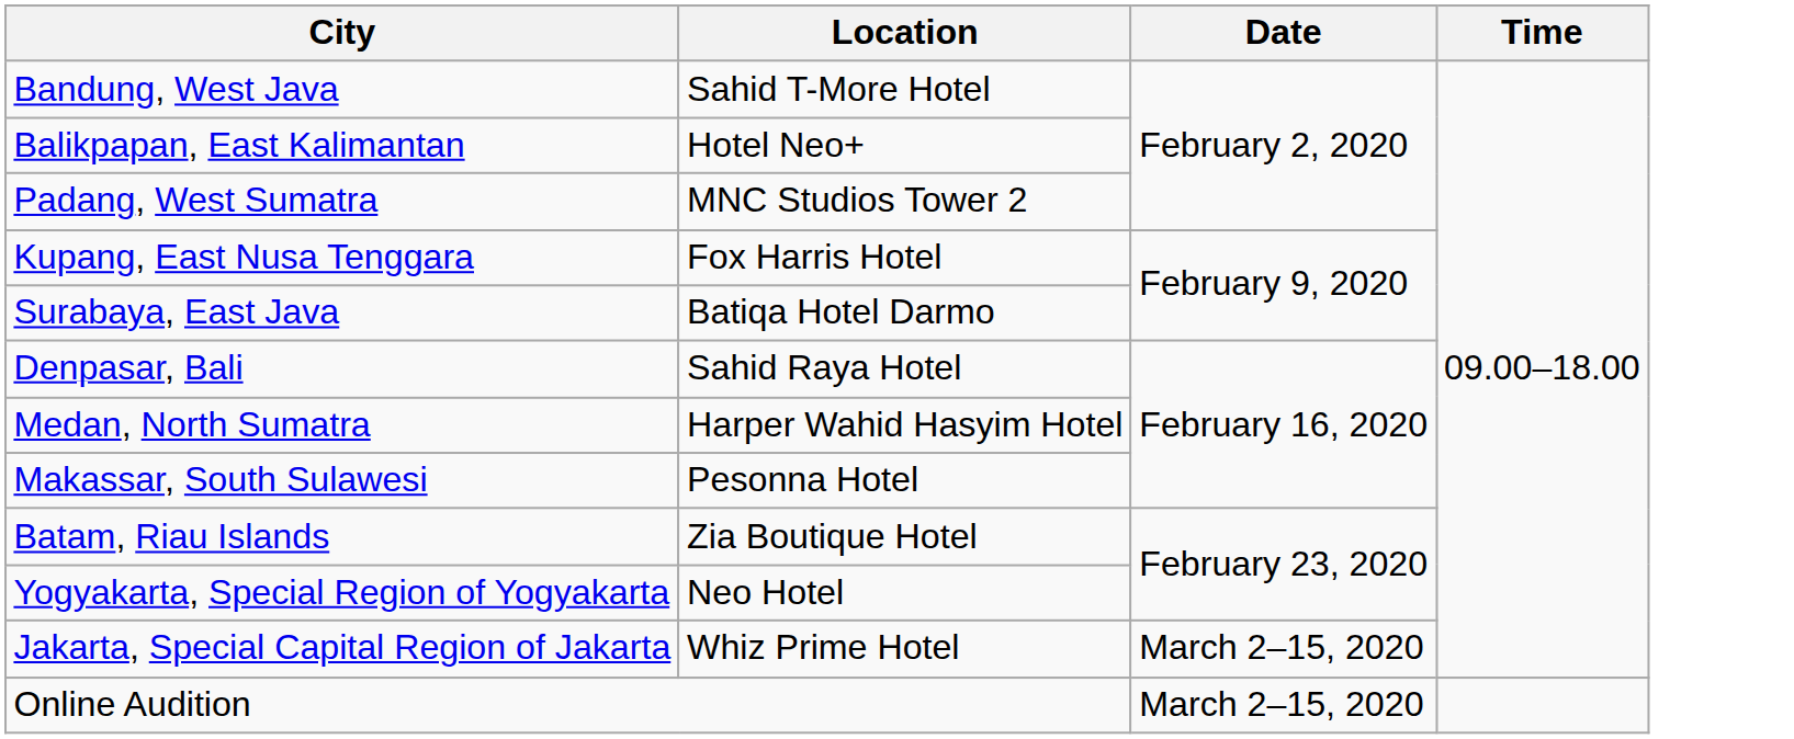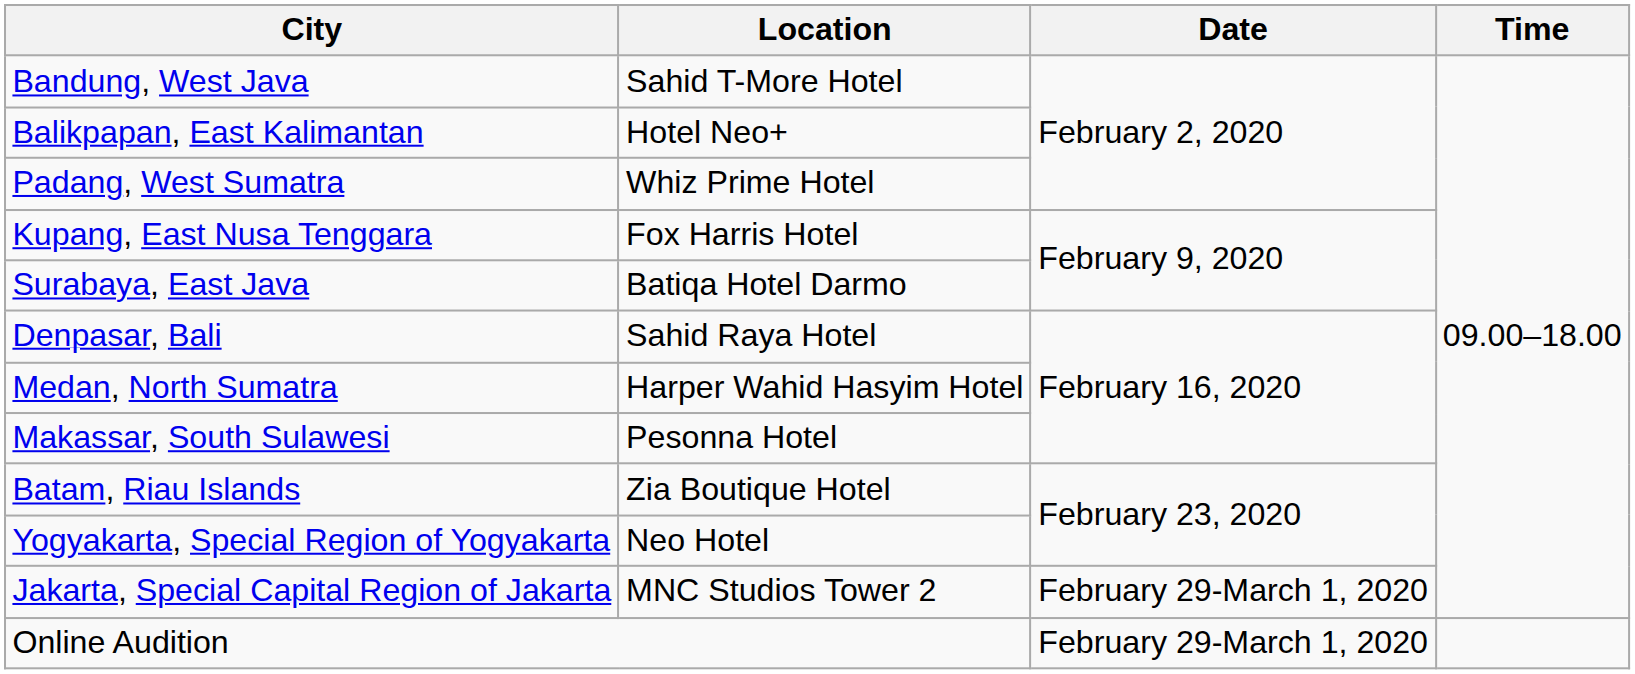Padang, West Sumatra | Location: MNC Studios Tower 2 -> Whiz Prime Hotel
Jakarta, Special Capital Region of Jakarta | Location: Whiz Prime Hotel -> MNC Studios Tower 2
Jakarta, Special Capital Region of Jakarta | Date: March 2–15, 2020 -> February 29-March 1, 2020
Online Audition | Date: March 2–15, 2020 -> February 29-March 1, 2020
